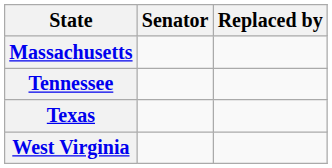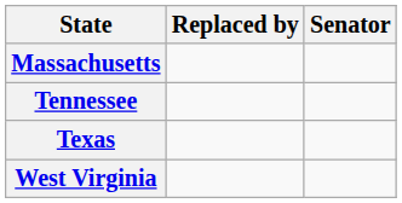columns swapped: Senator <-> Replaced by
